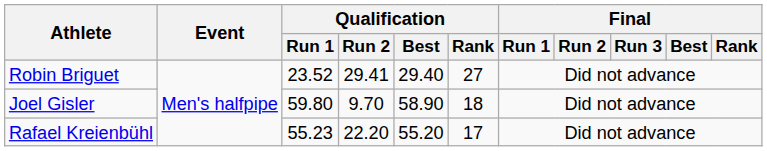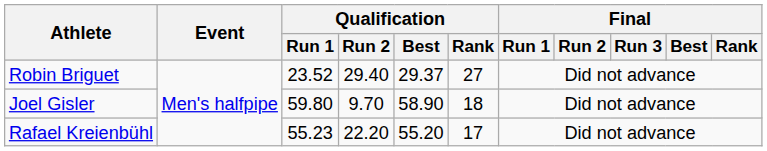Robin Briguet | Qualification / Run 2: 29.41 -> 29.40
Robin Briguet | Qualification / Best: 29.40 -> 29.37
